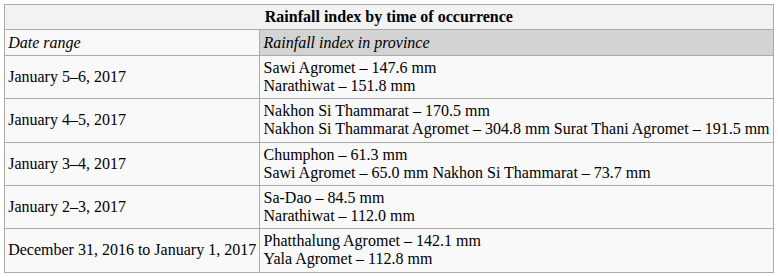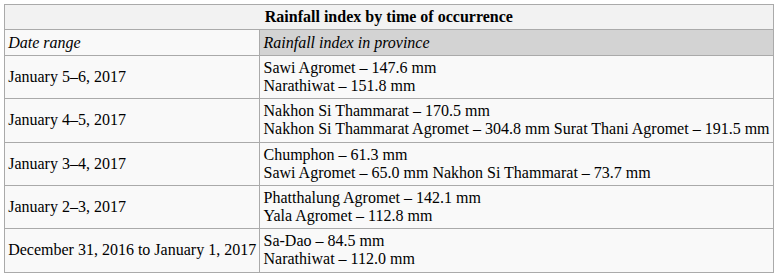January 2–3, 2017 | column 2: Sa-Dao – 84.5 mm Narathiwat – 112.0 mm -> Phatthalung Agromet – 142.1 mm Yala Agromet – 112.8 mm
December 31, 2016 to January 1, 2017 | column 2: Phatthalung Agromet – 142.1 mm Yala Agromet – 112.8 mm -> Sa-Dao – 84.5 mm Narathiwat – 112.0 mm
